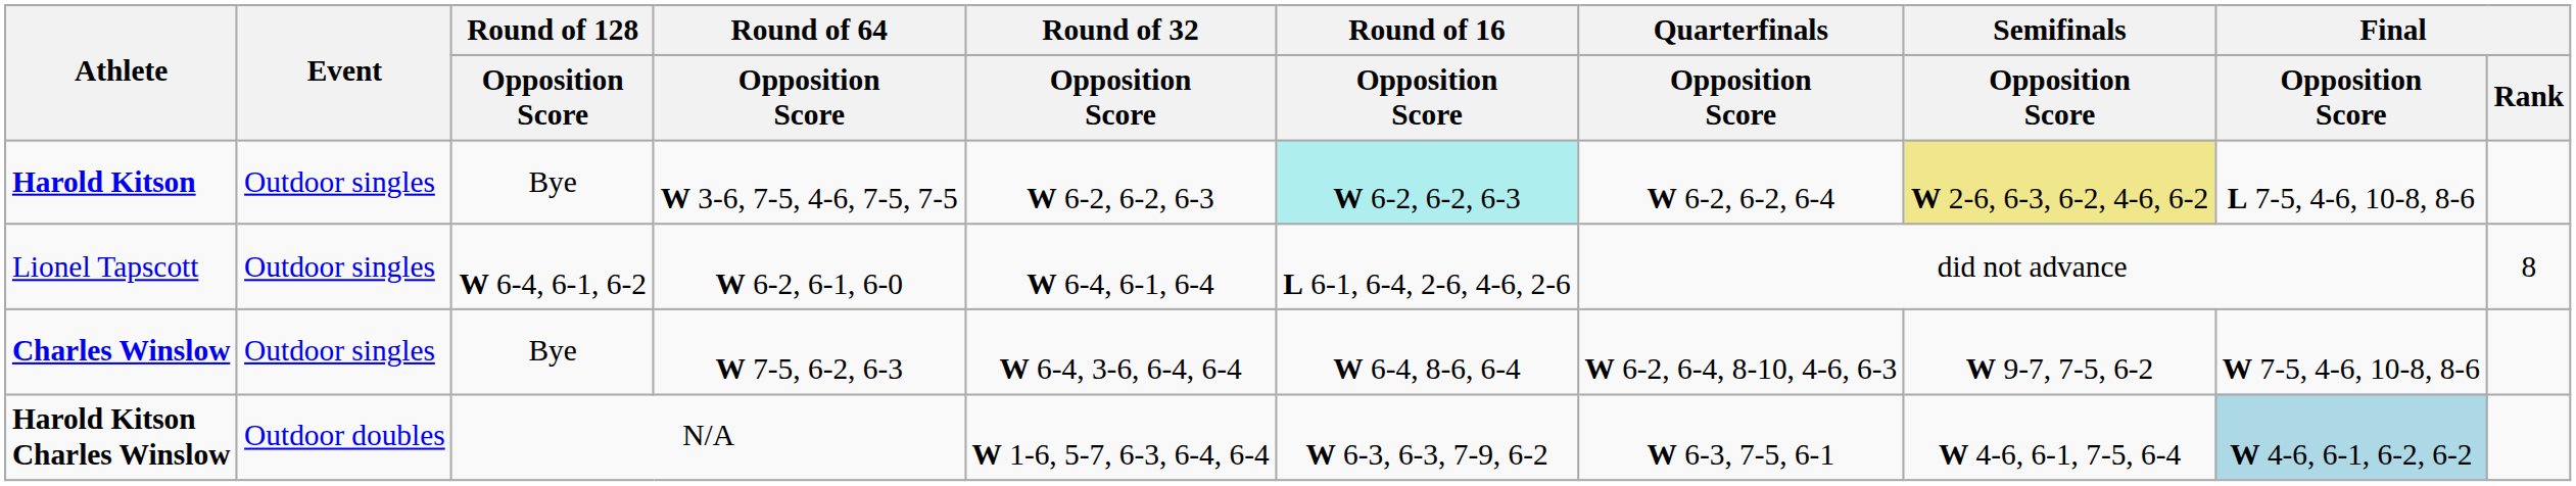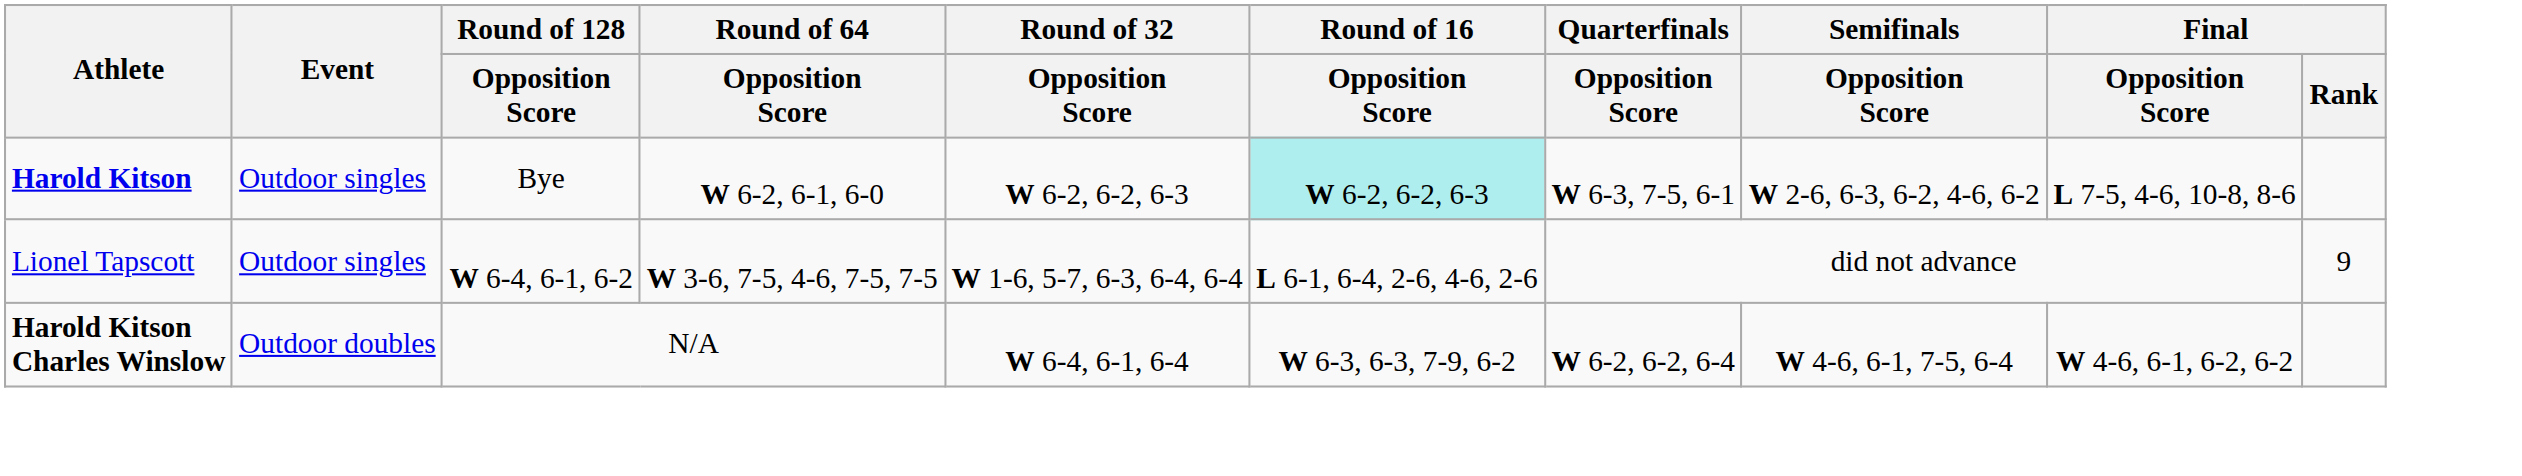Harold Kitson | Round of 64 / Opposition Score: W 3-6, 7-5, 4-6, 7-5, 7-5 -> W 6-2, 6-1, 6-0
Harold Kitson | Quarterfinals / Opposition Score: W 6-2, 6-2, 6-4 -> W 6-3, 7-5, 6-1
Harold Kitson | Semifinals / Opposition Score: khaki background -> no background
Lionel Tapscott | Round of 64 / Opposition Score: W 6-2, 6-1, 6-0 -> W 3-6, 7-5, 4-6, 7-5, 7-5
Lionel Tapscott | Round of 32 / Opposition Score: W 6-4, 6-1, 6-4 -> W 1-6, 5-7, 6-3, 6-4, 6-4
Lionel Tapscott | Final / Rank: 8 -> 9
- row: Charles Winslow | Outdoor singles | Bye | W 7-5, 6-2, 6-3 | W 6-4, 3-6, 6-4, 6-4 | W 6-4, 8-6, 6-4 | W 6-2, 6-4, 8-10, 4-6, 6-3 | W 9-7, 7-5, 6-2 | W 7-5, 4-6, 10-8, 8-6
Harold Kitson Charles Winslow | Round of 32 / Opposition Score: W 1-6, 5-7, 6-3, 6-4, 6-4 -> W 6-4, 6-1, 6-4
Harold Kitson Charles Winslow | Quarterfinals / Opposition Score: W 6-3, 7-5, 6-1 -> W 6-2, 6-2, 6-4
Harold Kitson Charles Winslow | Final / Opposition Score: lightblue background -> no background
